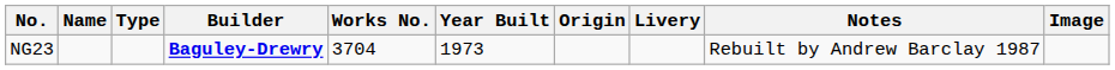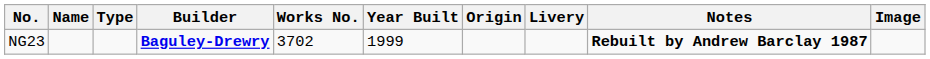NG23 | Works No.: 3704 -> 3702
NG23 | Year Built: 1973 -> 1999
NG23 | Notes: normal -> bold
